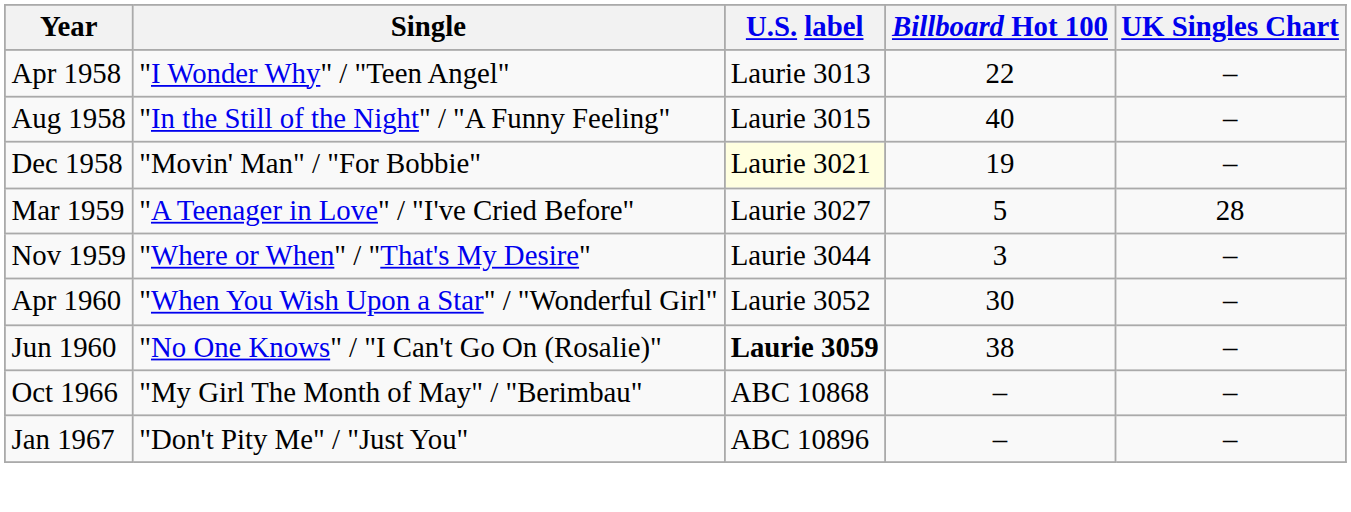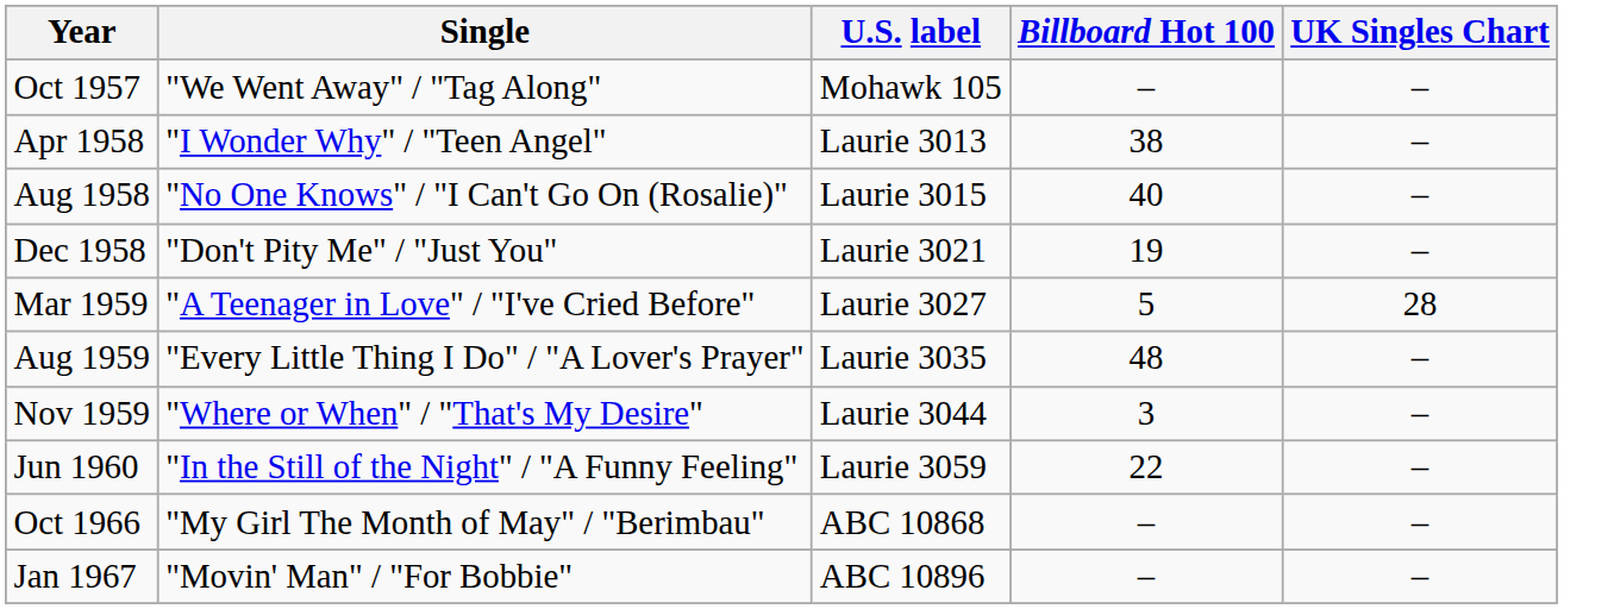+ row: Oct 1957 | "We Went Away" / "Tag Along" | Mohawk 105 | – | –
Apr 1958 | Billboard Hot 100: 22 -> 38
Aug 1958 | Single: "In the Still of the Night" / "A Funny Feeling" -> "No One Knows" / "I Can't Go On (Rosalie)"
Dec 1958 | Single: "Movin' Man" / "For Bobbie" -> "Don't Pity Me" / "Just You"
Dec 1958 | U.S. label: lightyellow background -> no background
+ row: Aug 1959 | "Every Little Thing I Do" / "A Lover's Prayer" | Laurie 3035 | 48 | –
- row: Apr 1960 | "When You Wish Upon a Star" / "Wonderful Girl" | Laurie 3052 | 30 | –
Jun 1960 | Single: "No One Knows" / "I Can't Go On (Rosalie)" -> "In the Still of the Night" / "A Funny Feeling"
Jun 1960 | U.S. label: bold -> normal
Jun 1960 | Billboard Hot 100: 38 -> 22
Jan 1967 | Single: "Don't Pity Me" / "Just You" -> "Movin' Man" / "For Bobbie"
